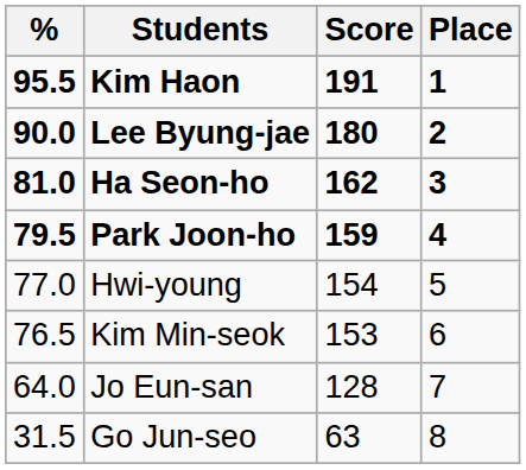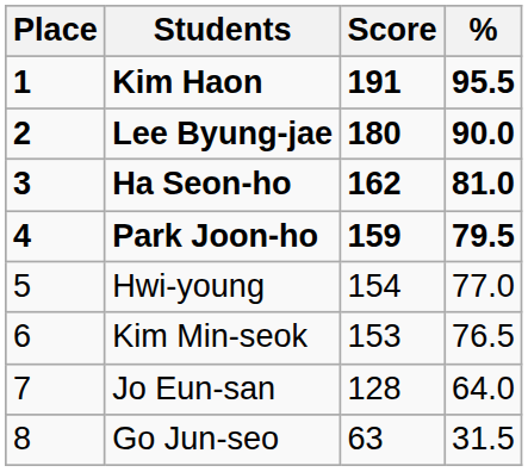columns swapped: Place <-> %
